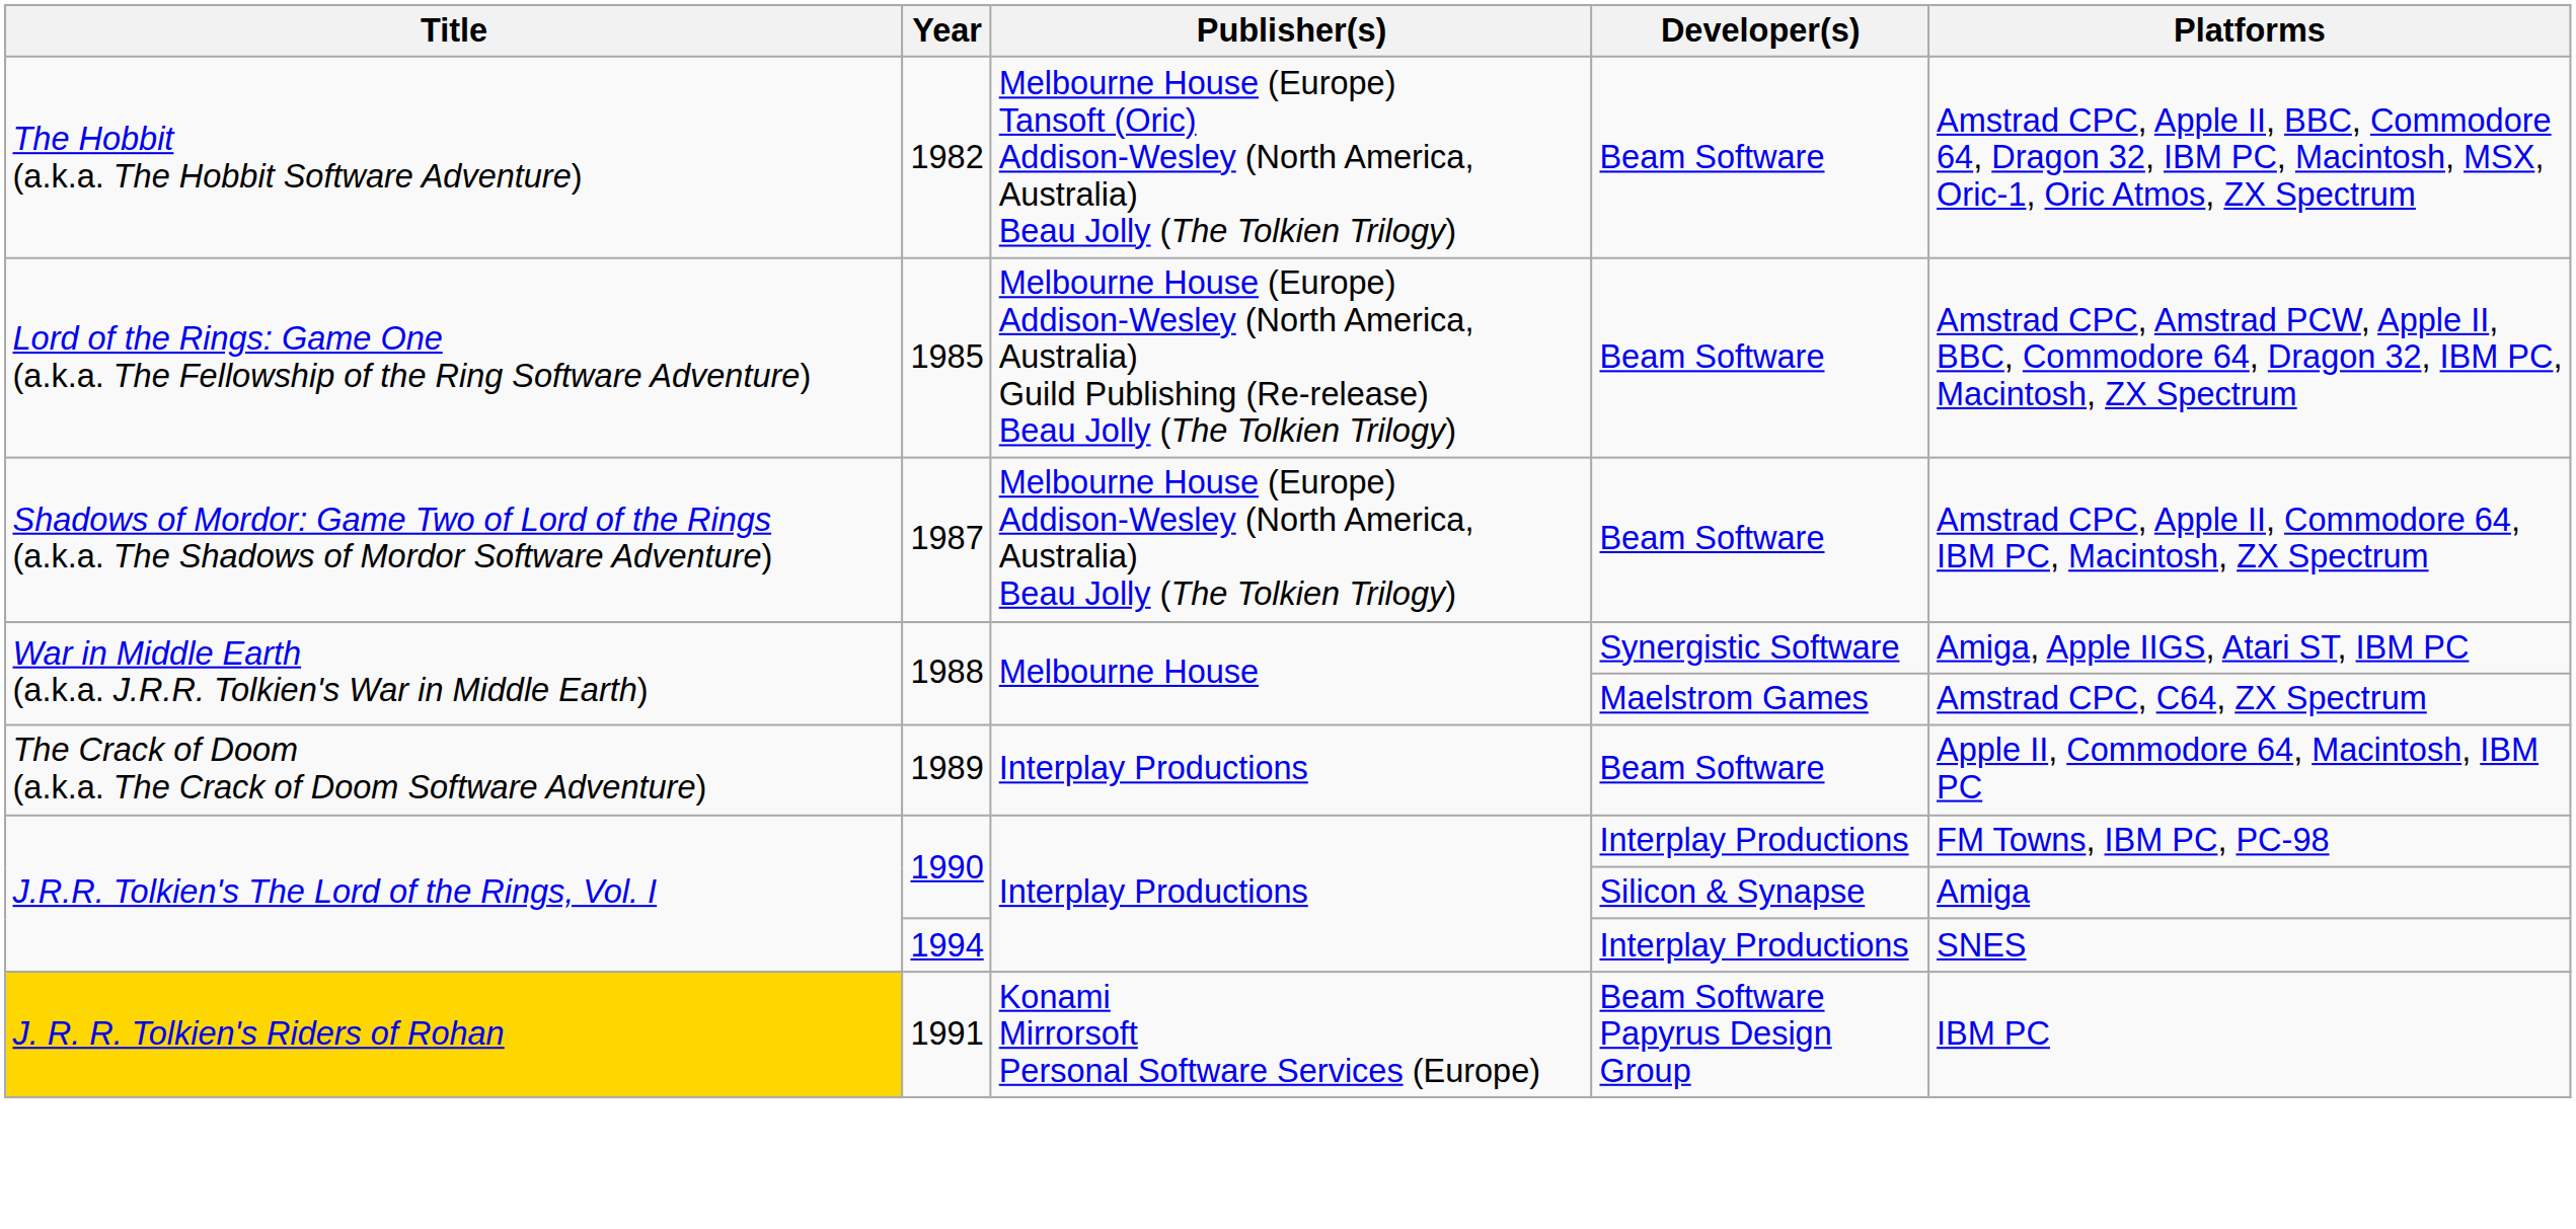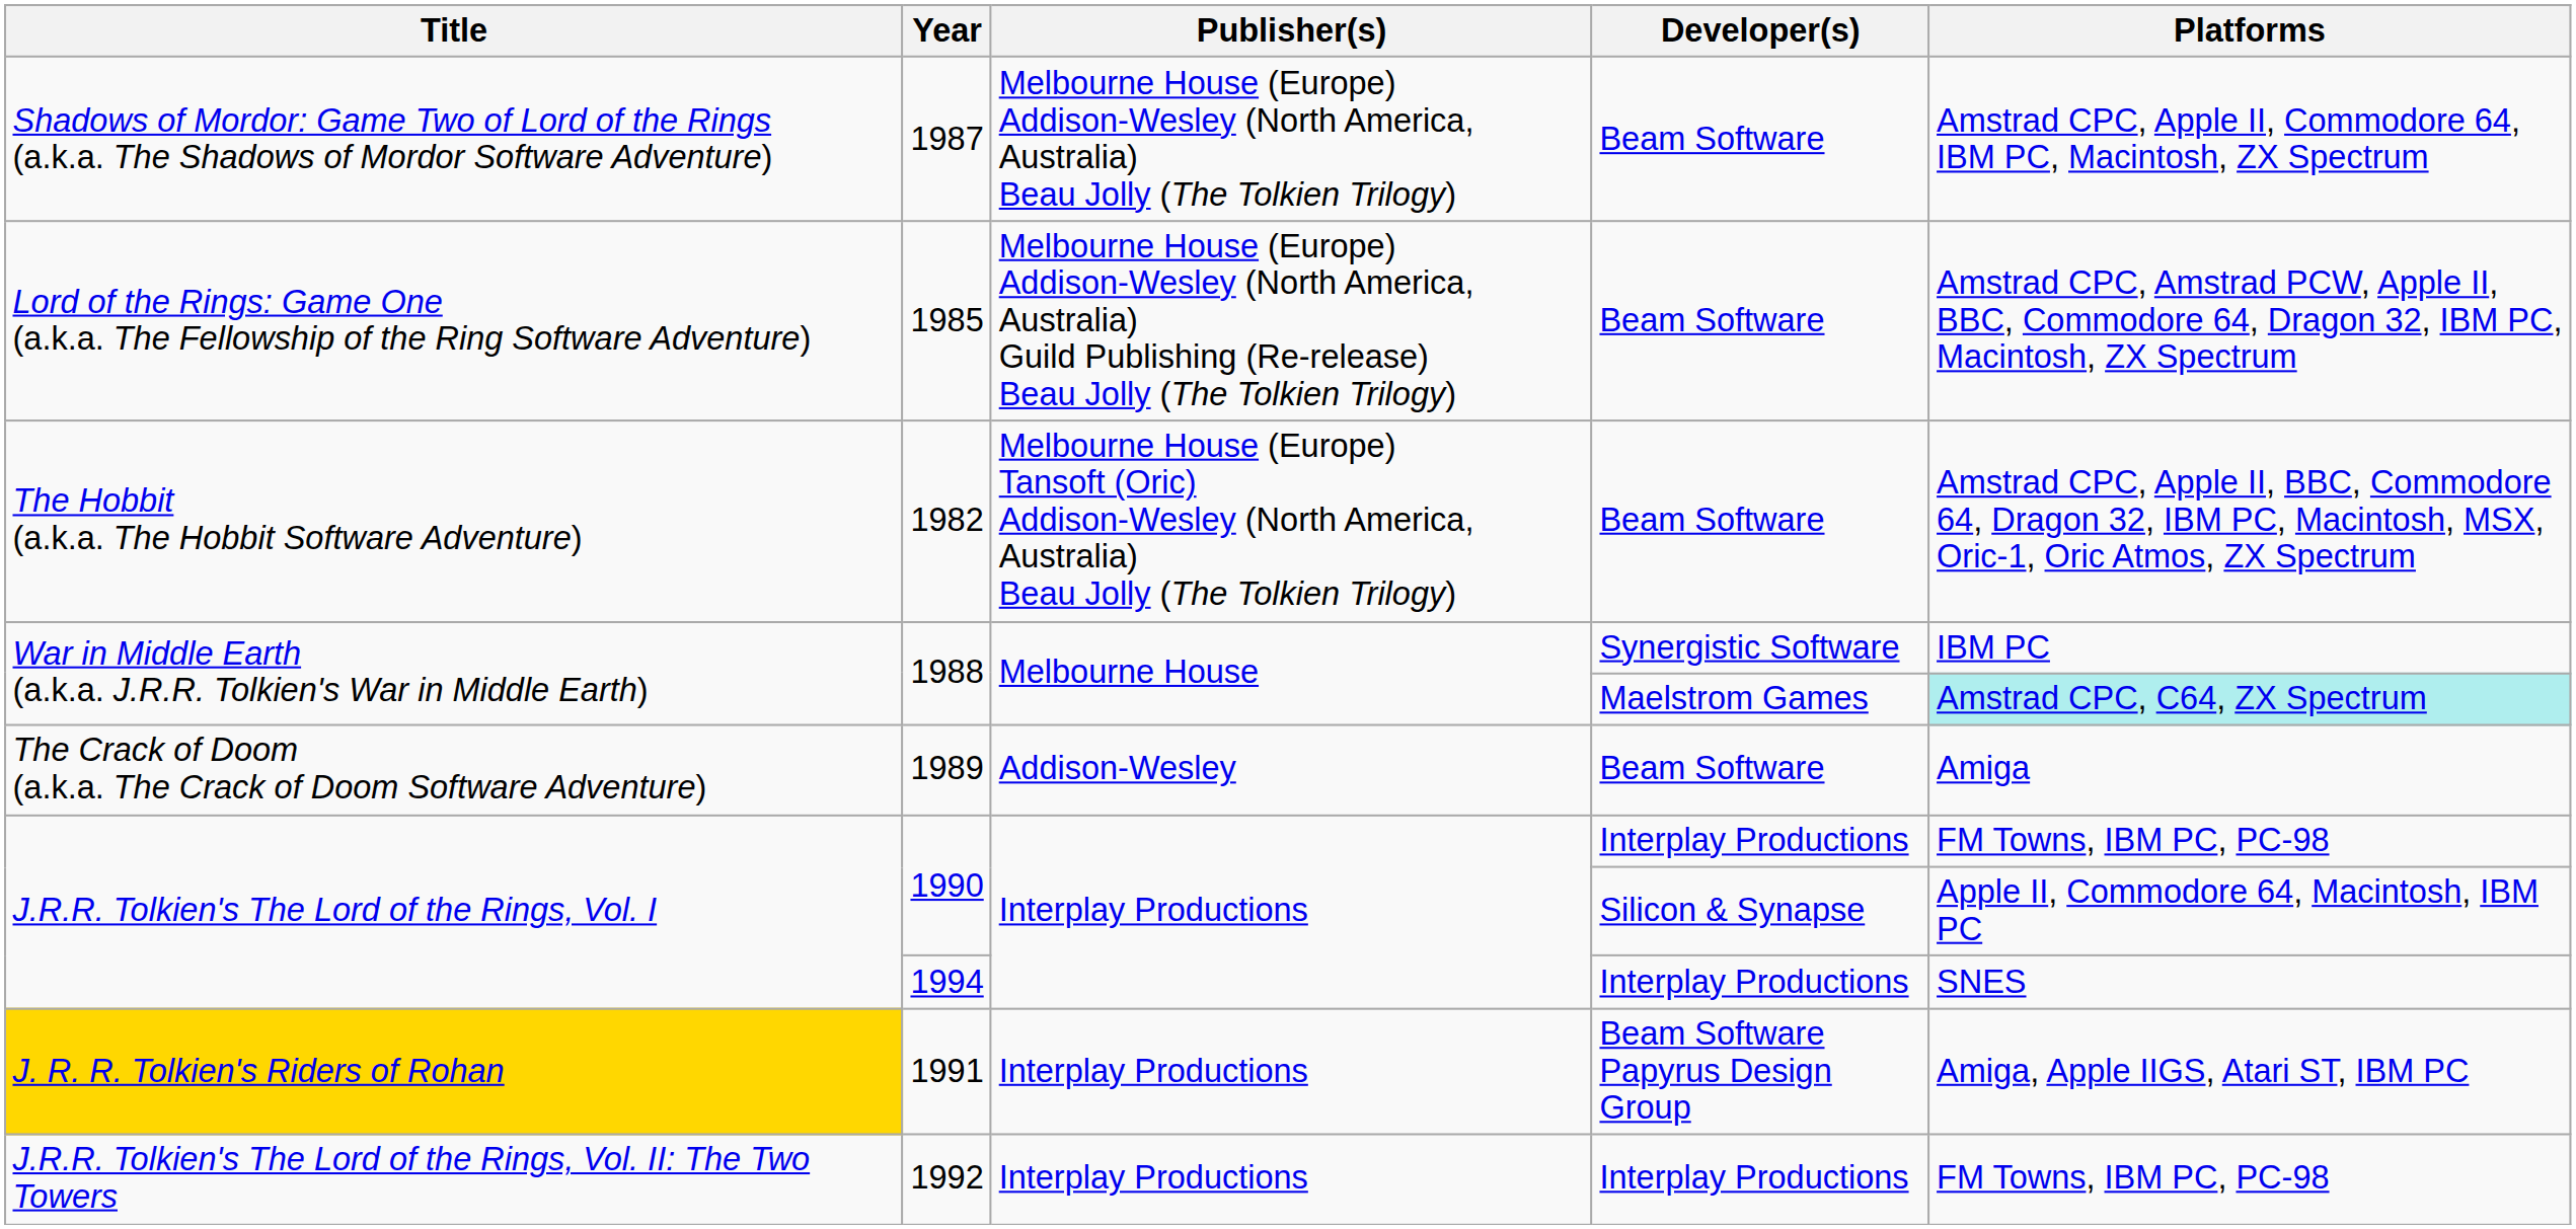rows swapped: 1982 <-> 1987
1988 / Synergistic Software | Platforms: Amiga, Apple IIGS, Atari ST, IBM PC -> IBM PC
1988 / Maelstrom Games | Platforms: no background -> paleturquoise background
1989 | Publisher(s): Interplay Productions -> Addison-Wesley
1989 | Platforms: Apple II, Commodore 64, Macintosh, IBM PC -> Amiga
1990 / Silicon & Synapse | Platforms: Amiga -> Apple II, Commodore 64, Macintosh, IBM PC
1991 | Publisher(s): Konami Mirrorsoft Personal Software Services (Europe) -> Interplay Productions
1991 | Platforms: IBM PC -> Amiga, Apple IIGS, Atari ST, IBM PC
+ row: J.R.R. Tolkien's The Lord of the Rings, Vol. II: The Two Towers | 1992 | Interplay Productions | Interplay Productions | FM Towns, IBM PC, PC-98
